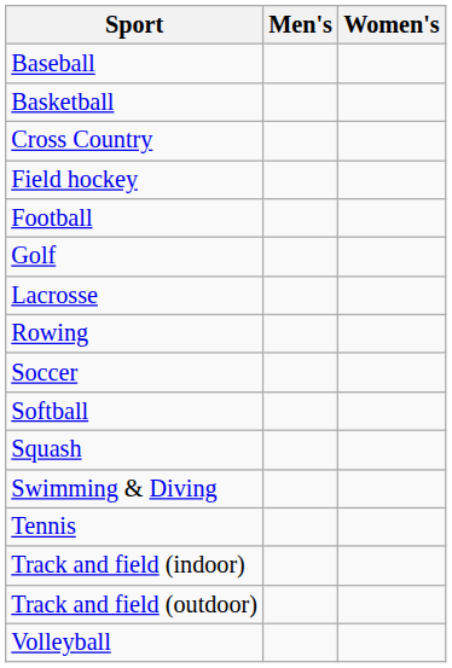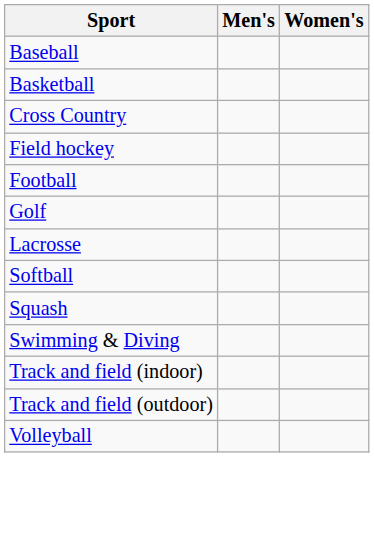- row: Rowing
- row: Soccer
- row: Tennis
